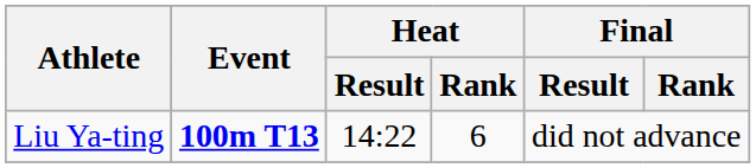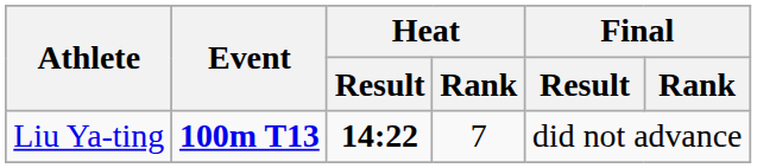Liu Ya-ting | Heat / Result: normal -> bold
Liu Ya-ting | Heat / Rank: 6 -> 7
